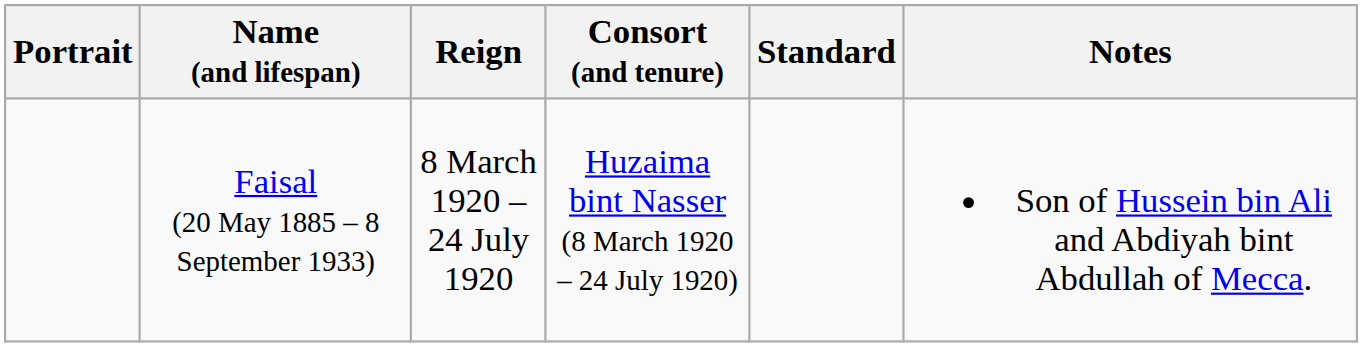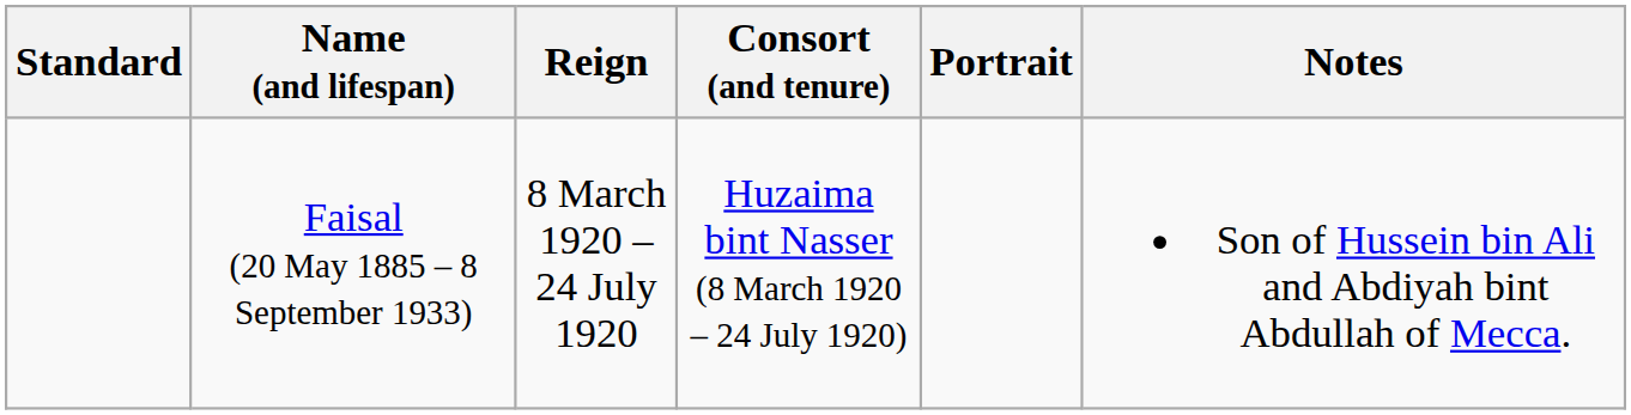columns swapped: Portrait <-> Standard
